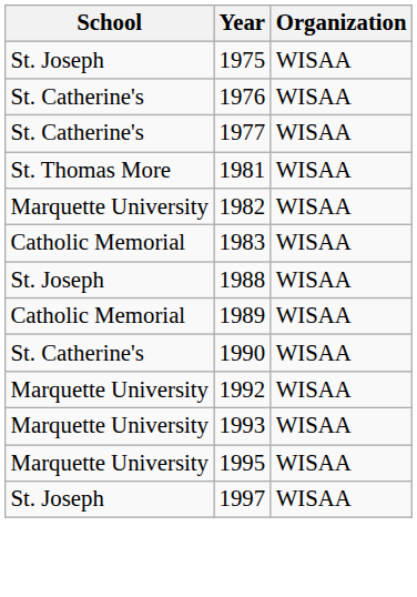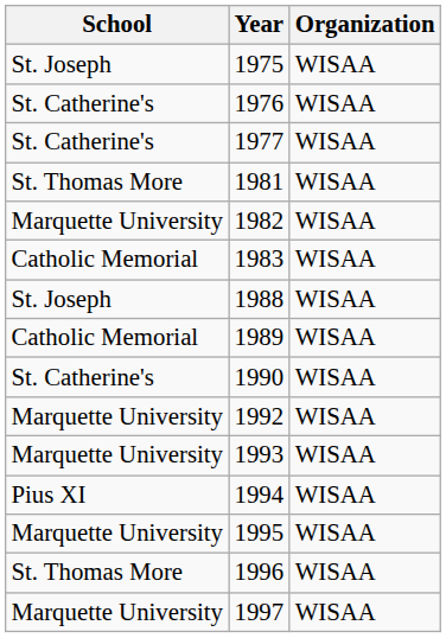+ row: Pius XI | 1994 | WISAA
+ row: St. Thomas More | 1996 | WISAA
1997 | School: St. Joseph -> Marquette University
